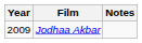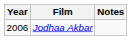Jodhaa Akbar | Year: 2009 -> 2006
